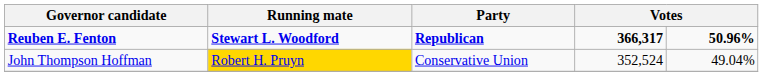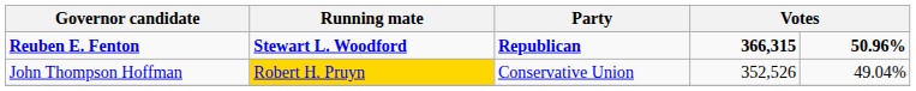Reuben E. Fenton | column 4: 366,317 -> 366,315
John Thompson Hoffman | column 4: 352,524 -> 352,526
